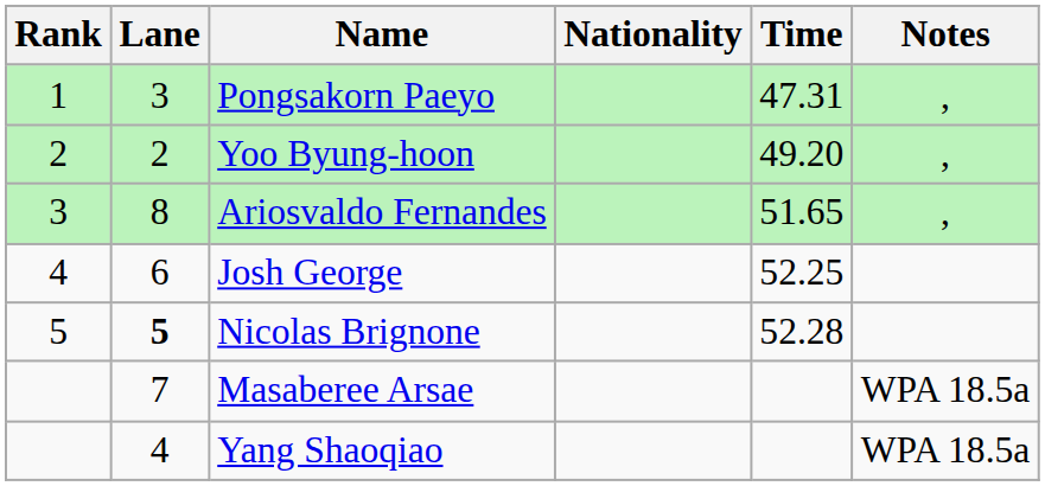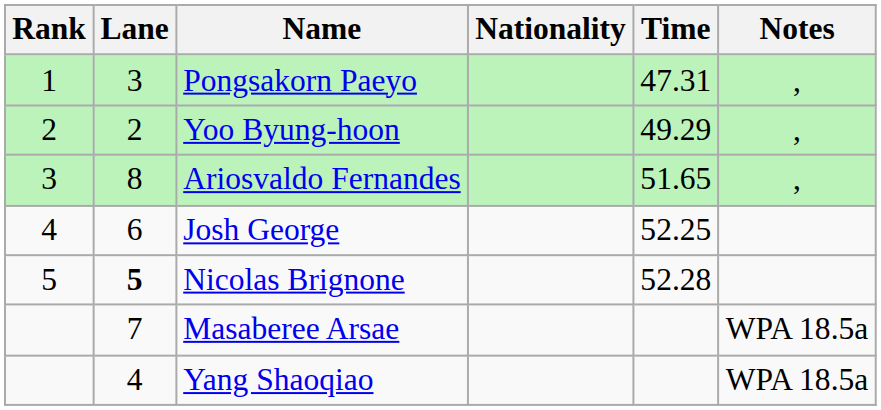Yoo Byung-hoon | Time: 49.20 -> 49.29
